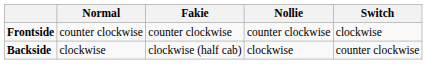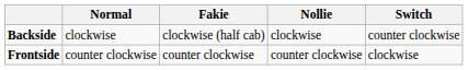rows swapped: Frontside <-> Backside
